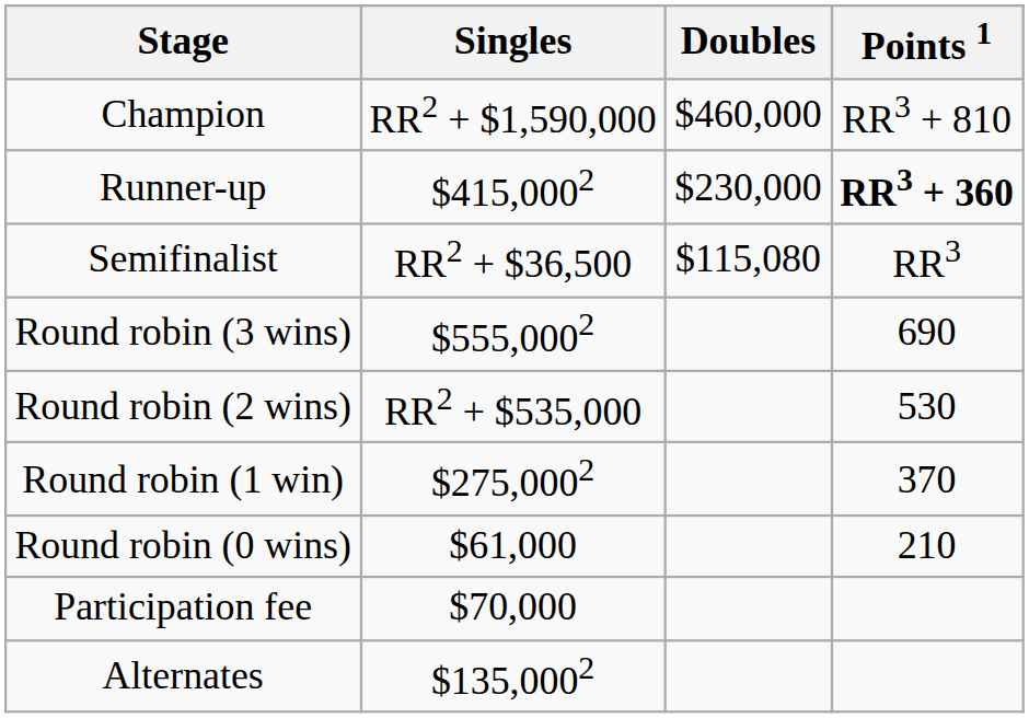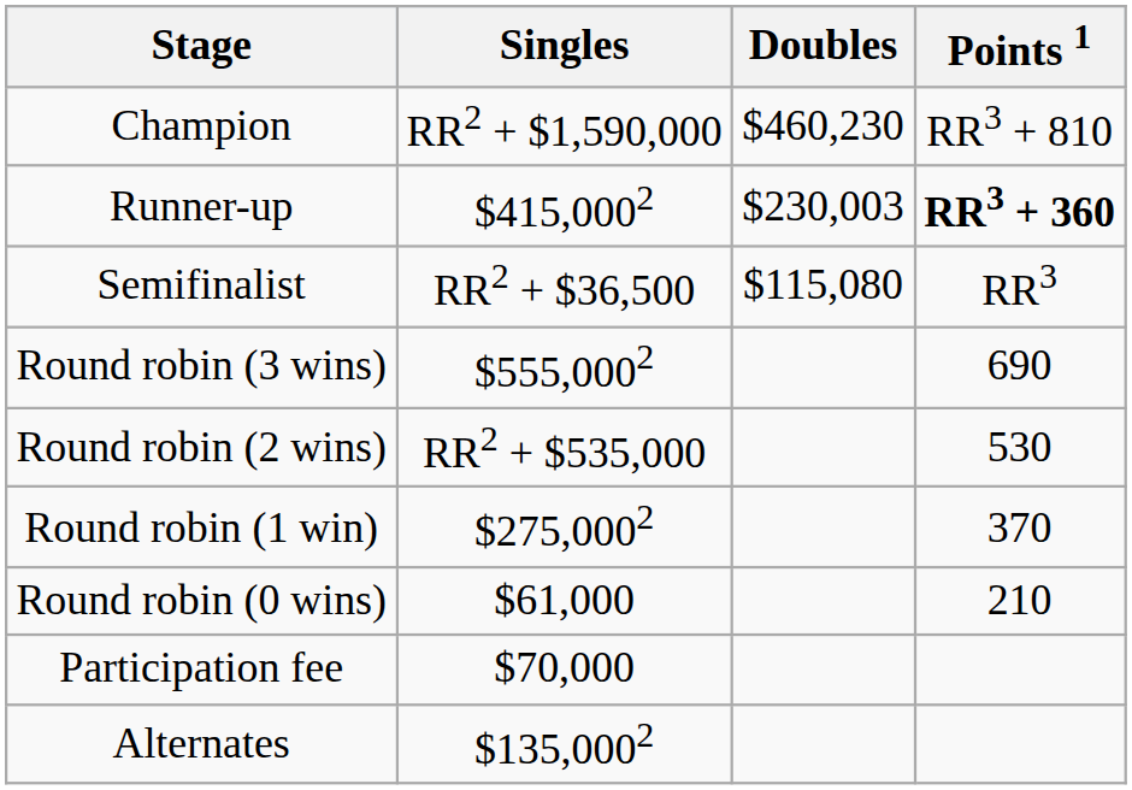Champion | Doubles: $460,000 -> $460,230
Runner-up | Doubles: $230,000 -> $230,003
